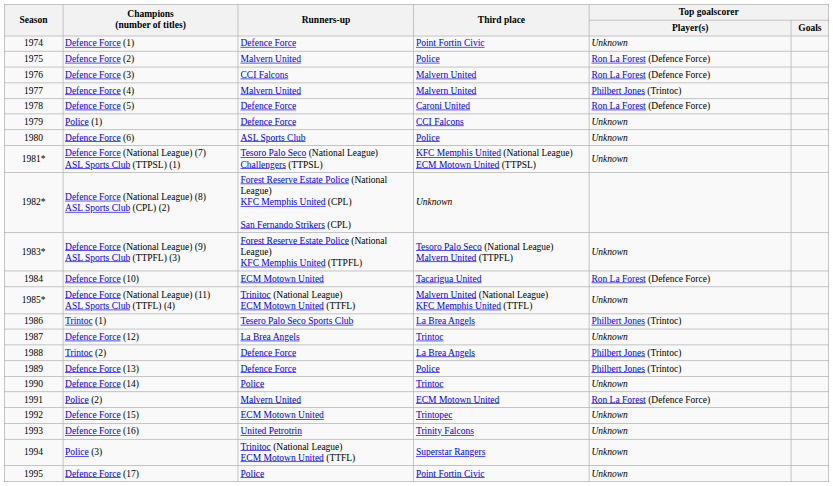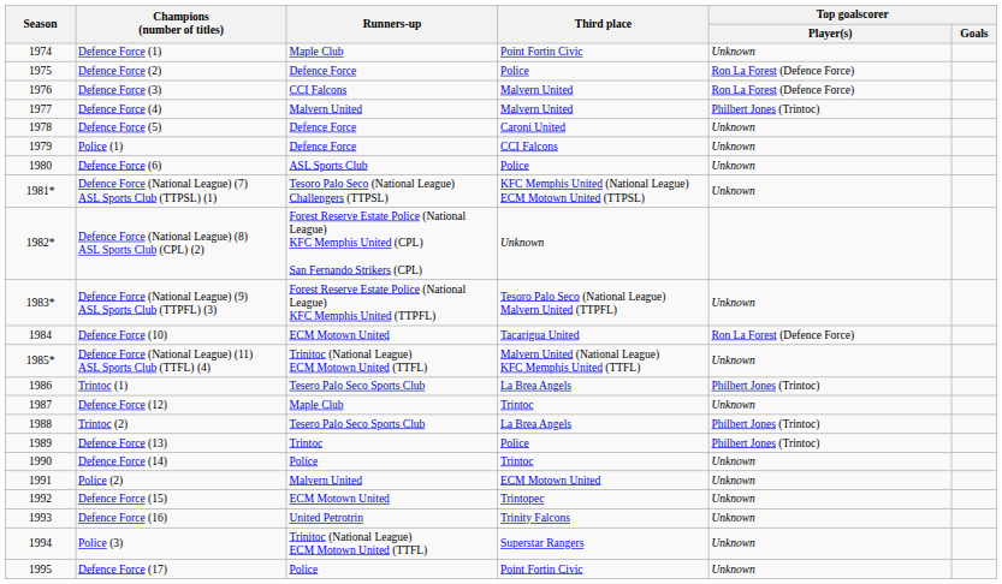Defence Force (1) | Runners-up: Defence Force -> Maple Club
Defence Force (2) | Runners-up: Malvern United -> Defence Force
Defence Force (5) | Top goalscorer / Player(s): Ron La Forest (Defence Force) -> Unknown
Defence Force (12) | Runners-up: La Brea Angels -> Maple Club
Trintoc (2) | Runners-up: Defence Force -> Tesero Palo Seco Sports Club
Defence Force (13) | Runners-up: Defence Force -> Trintoc
Police (2) | Top goalscorer / Player(s): Ron La Forest (Defence Force) -> Unknown
